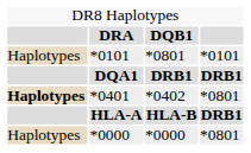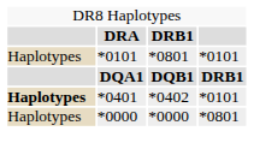DRA | column 3: DQB1 -> DRB1
DQA1 | column 3: DRB1 -> DQB1
*0401 | column 4: *0801 -> *0101
- row: HLA-A | HLA-B | DRB1
